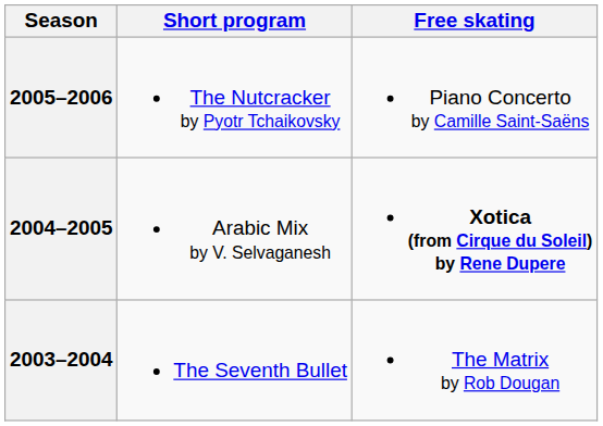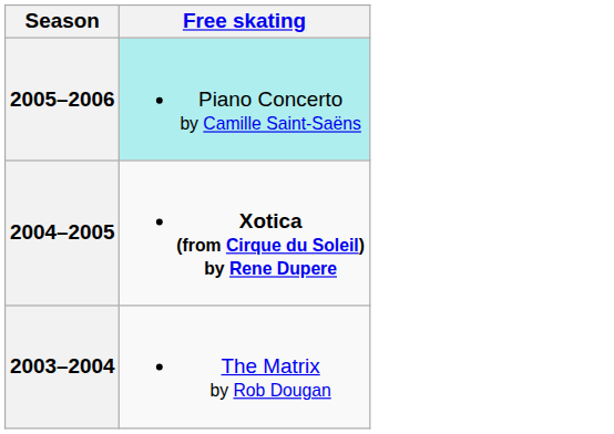- column: Short program | The Nutcracker by Pyotr Tchaikovsky | Arabic Mix by V. Selvaganesh | The Seventh Bullet
2005–2006 | Free skating: no background -> paleturquoise background
